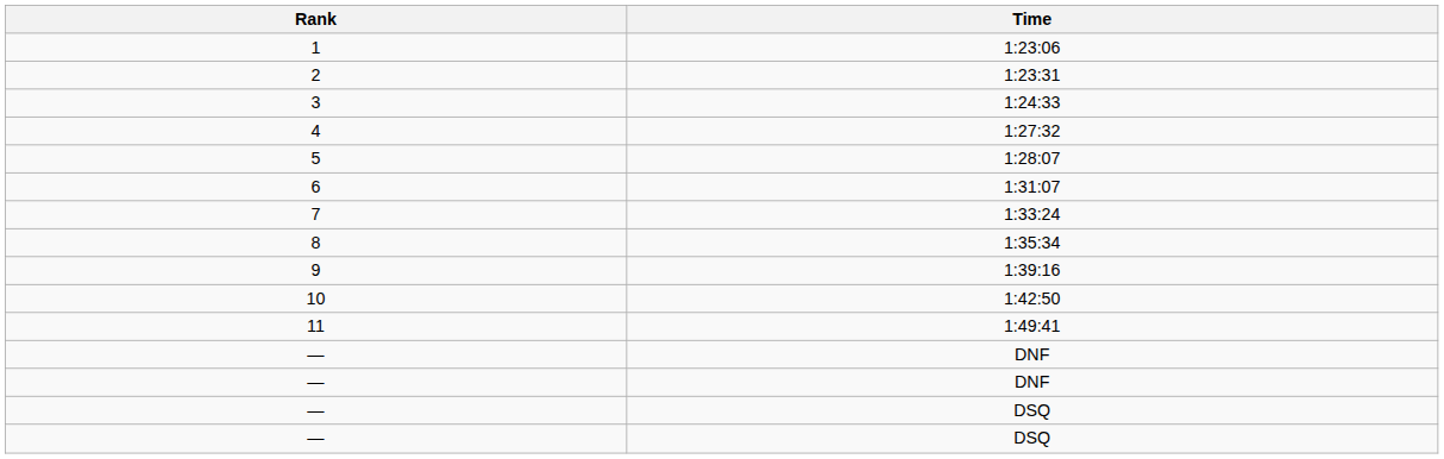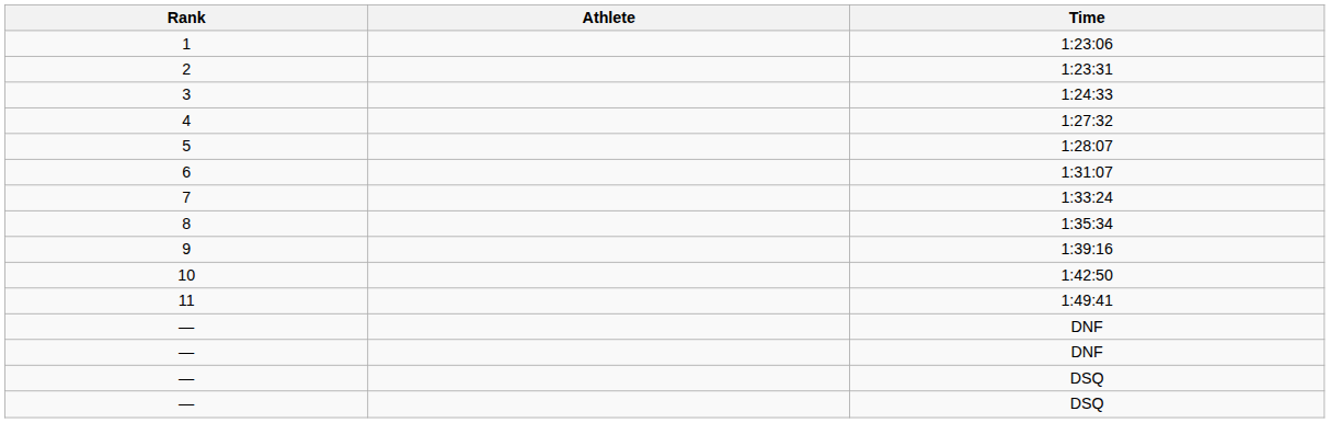+ column: Athlete
